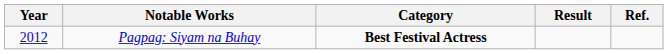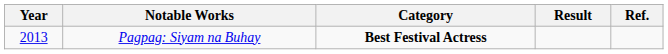Pagpag: Siyam na Buhay | Year: 2012 -> 2013
